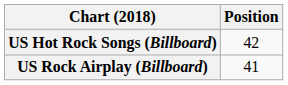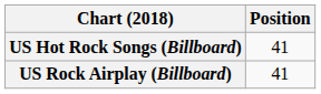US Hot Rock Songs (Billboard) | Position: 42 -> 41
